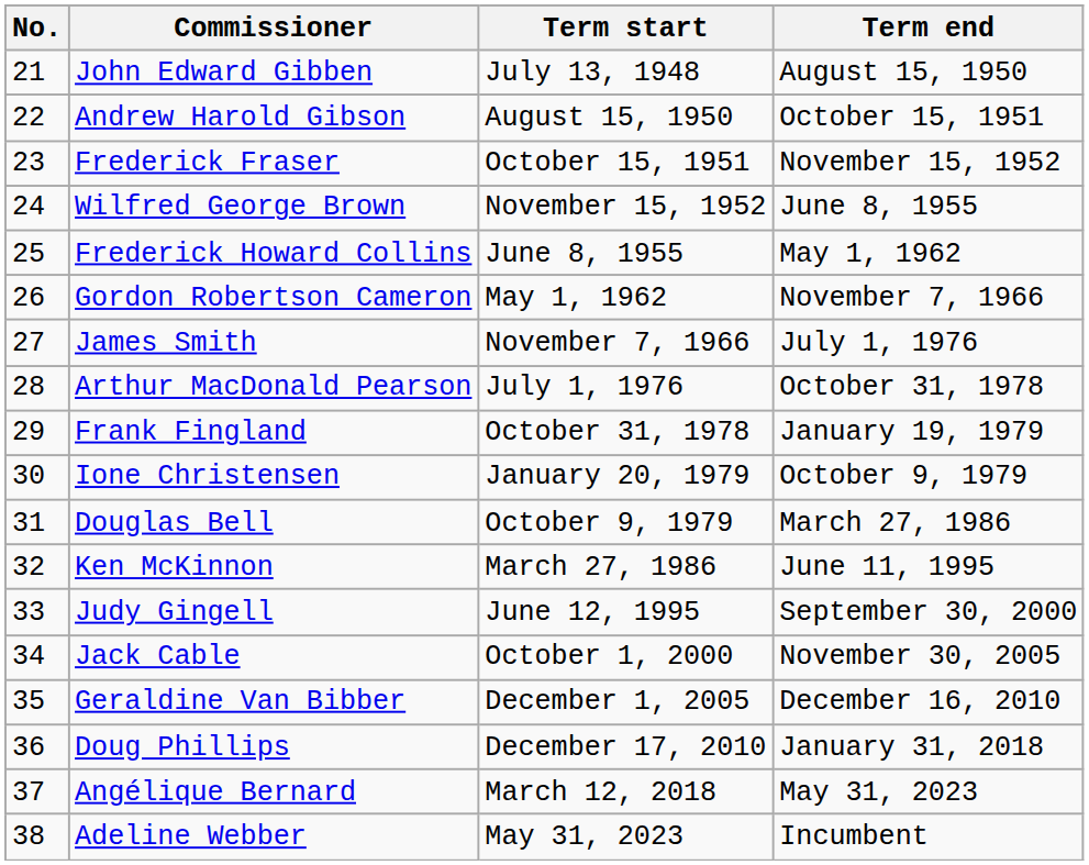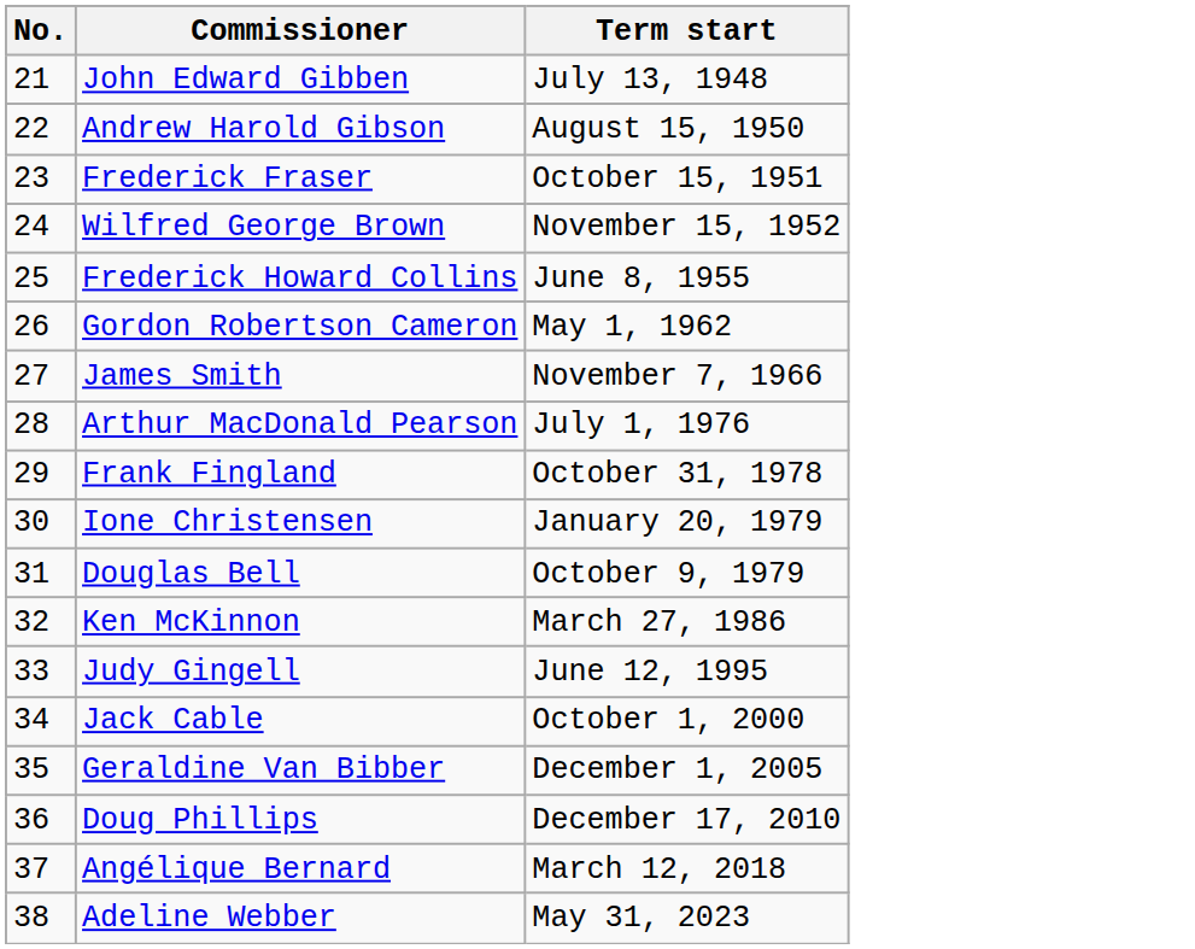- column: Term end | August 15, 1950 | October 15, 1951 | November 15, 1952 | June 8, 1955 | May 1, 1962 | November 7, 1966 | July 1, 1976 | October 31, 1978 | January 19, 1979 | October 9, 1979 | March 27, 1986 | June 11, 1995 | September 30, 2000 | November 30, 2005 | December 16, 2010 | January 31, 2018 | May 31, 2023 | Incumbent
